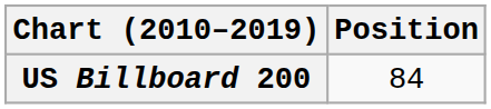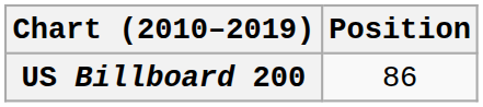US Billboard 200 | Position: 84 -> 86
